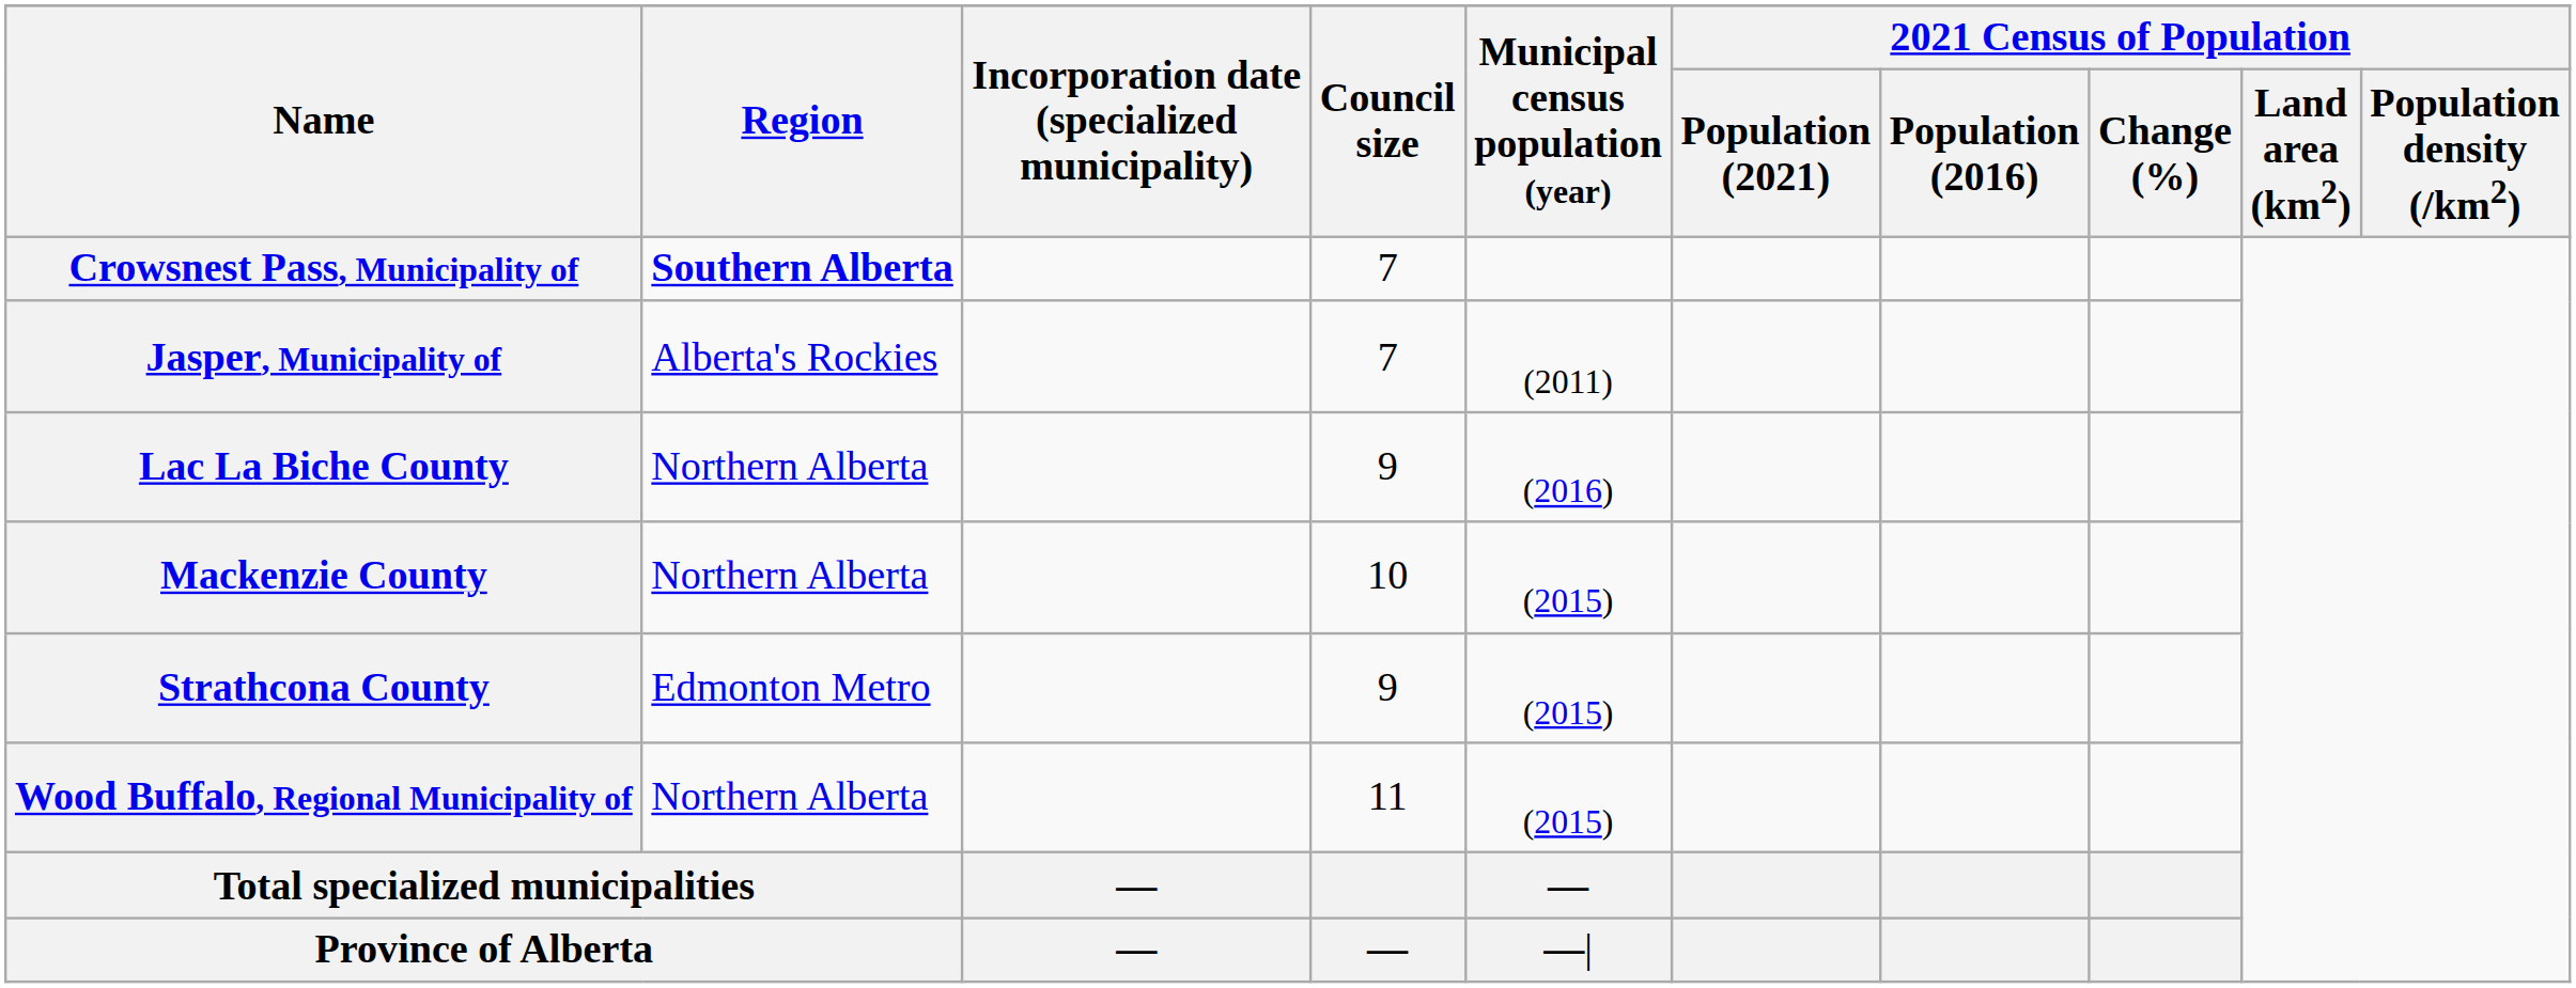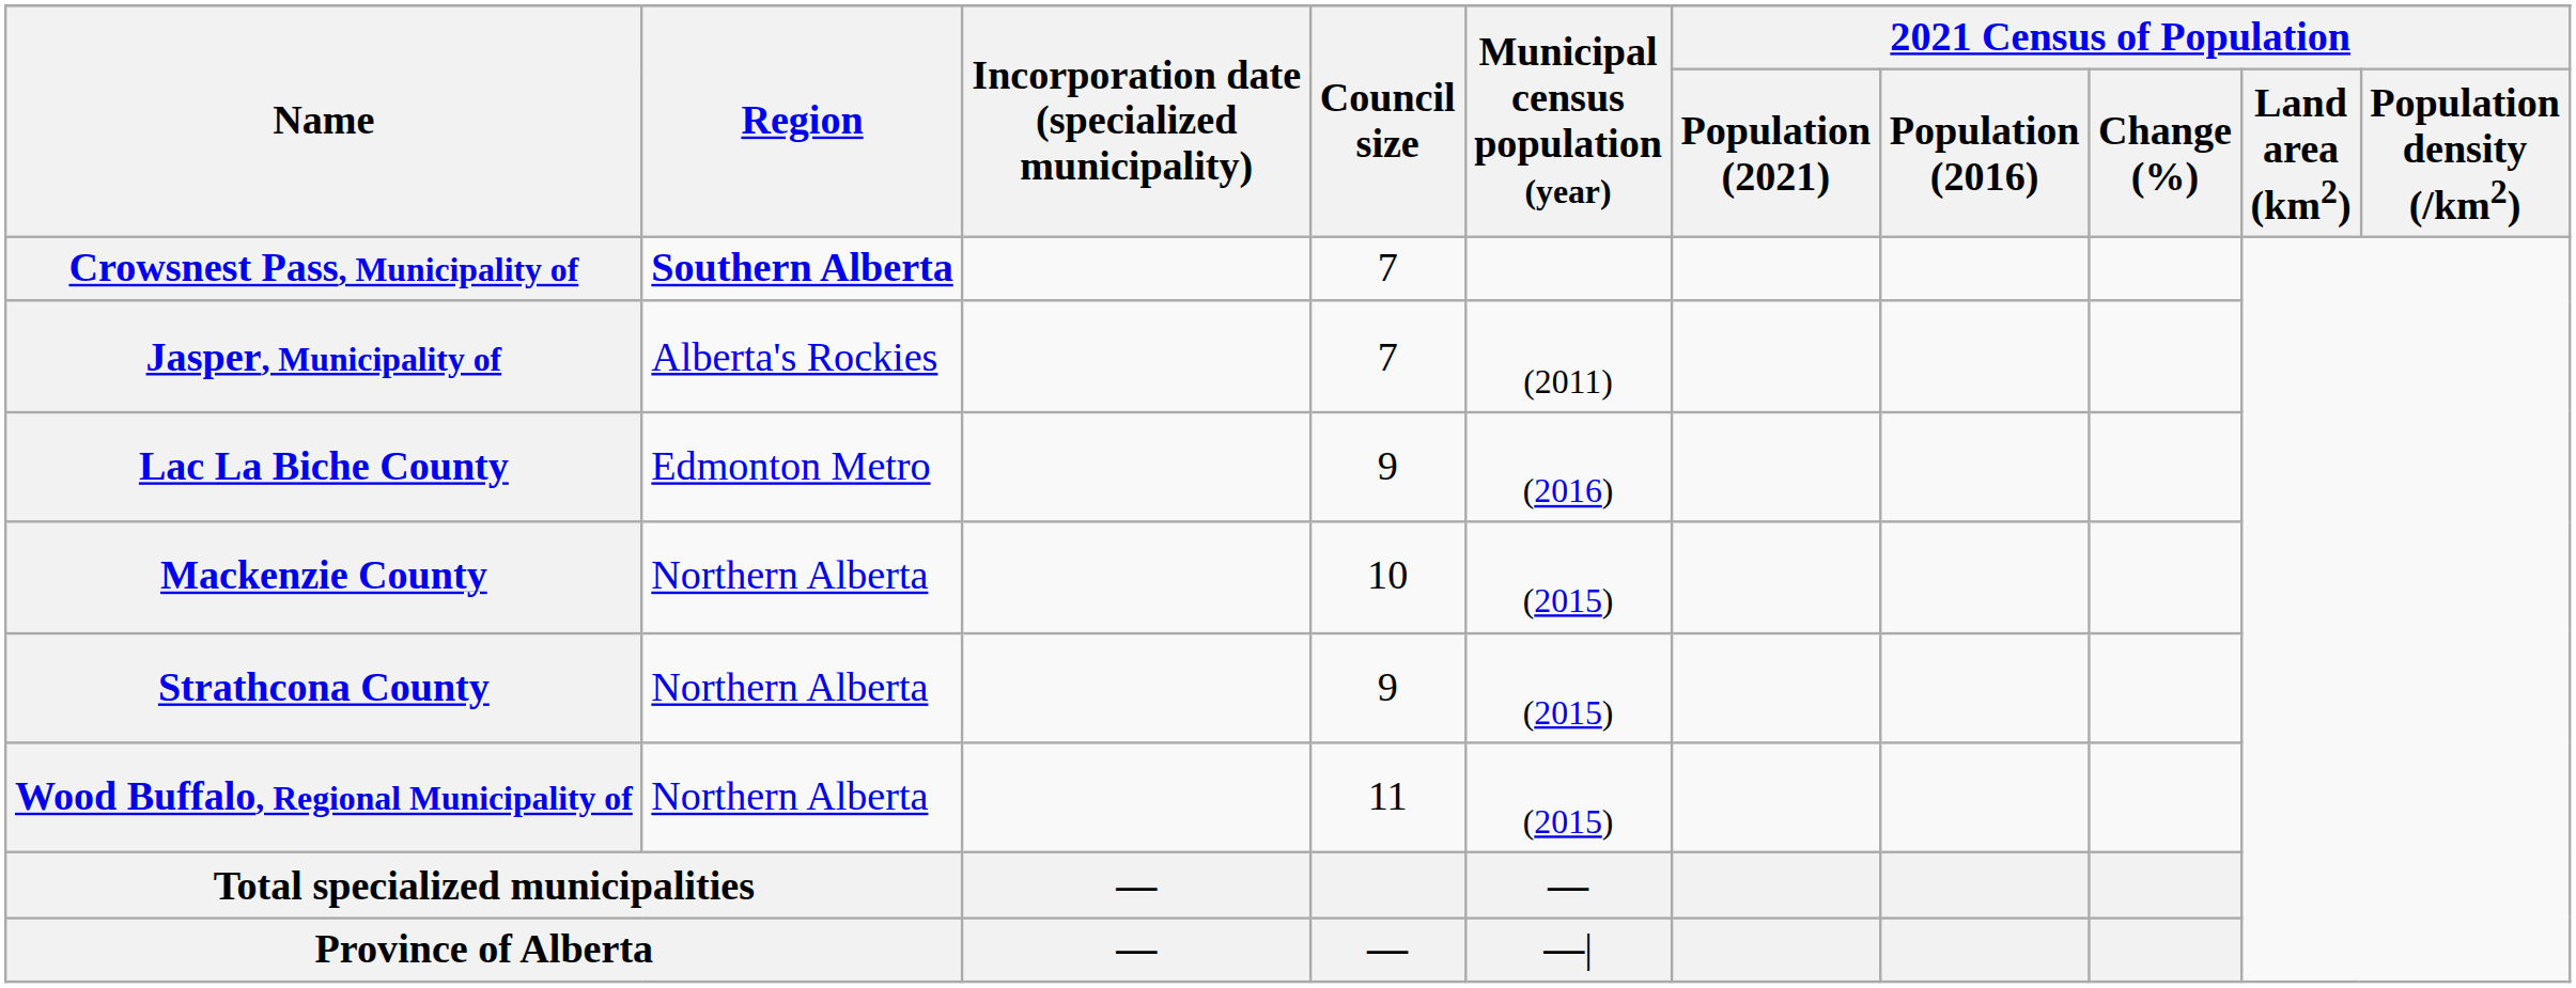Lac La Biche County | Region: Northern Alberta -> Edmonton Metro
Strathcona County | Region: Edmonton Metro -> Northern Alberta
